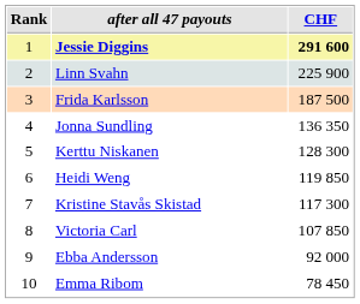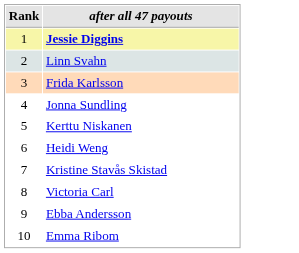- column: CHF | 291 600 | 225 900 | 187 500 | 136 350 | 128 300 | 119 850 | 117 300 | 107 850 | 92 000 | 78 450
